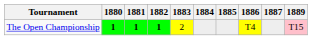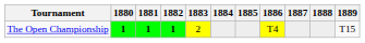+ column: 1888
The Open Championship | 1889: pink background -> no background
